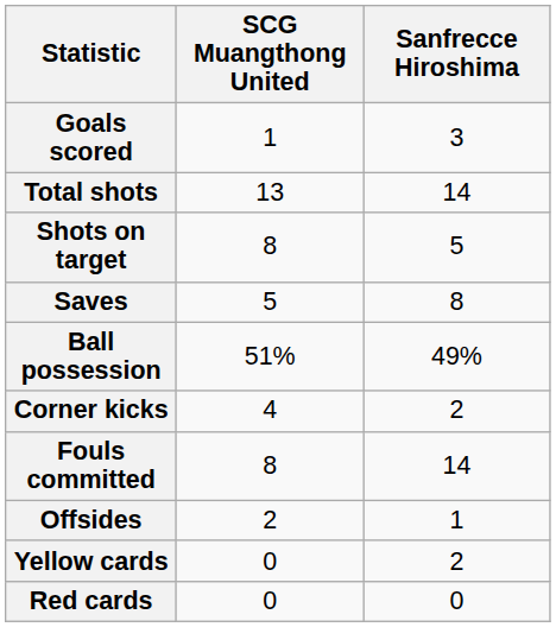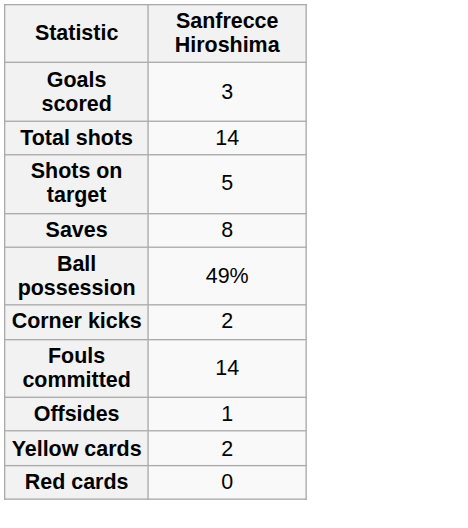- column: SCG Muangthong United | 1 | 13 | 8 | 5 | 51% | 4 | 8 | 2 | 0 | 0
